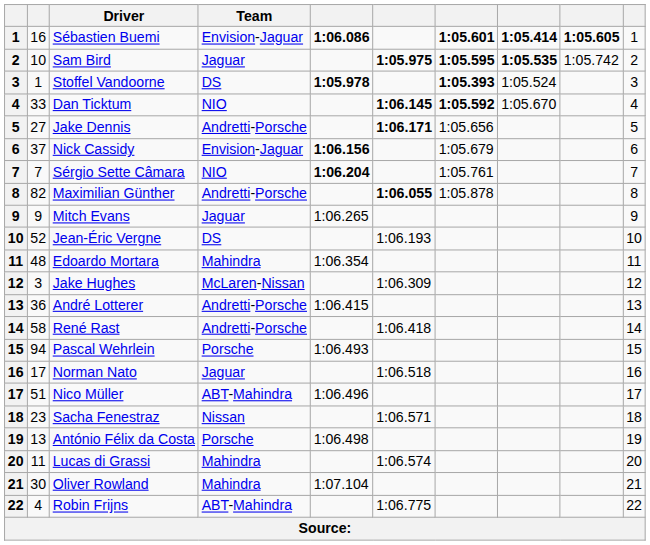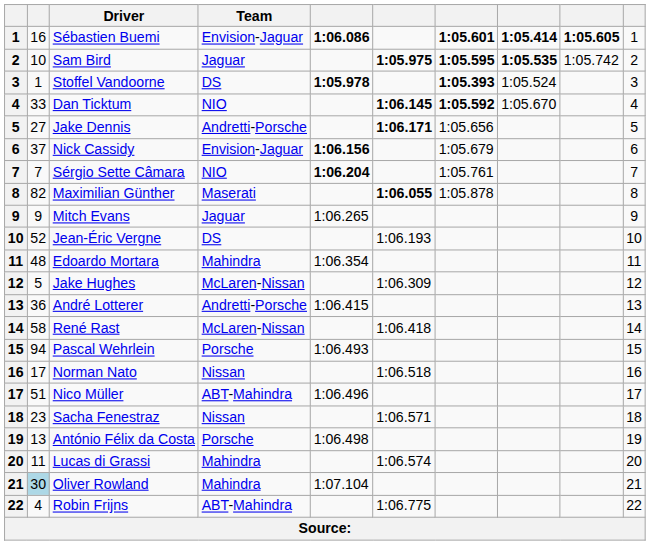Maximilian Günther | Team: Andretti-Porsche -> Maserati
Jake Hughes | column 2: 3 -> 5
René Rast | Team: Andretti-Porsche -> McLaren-Nissan
Norman Nato | Team: Jaguar -> Nissan
Oliver Rowland | column 2: no background -> lightblue background
